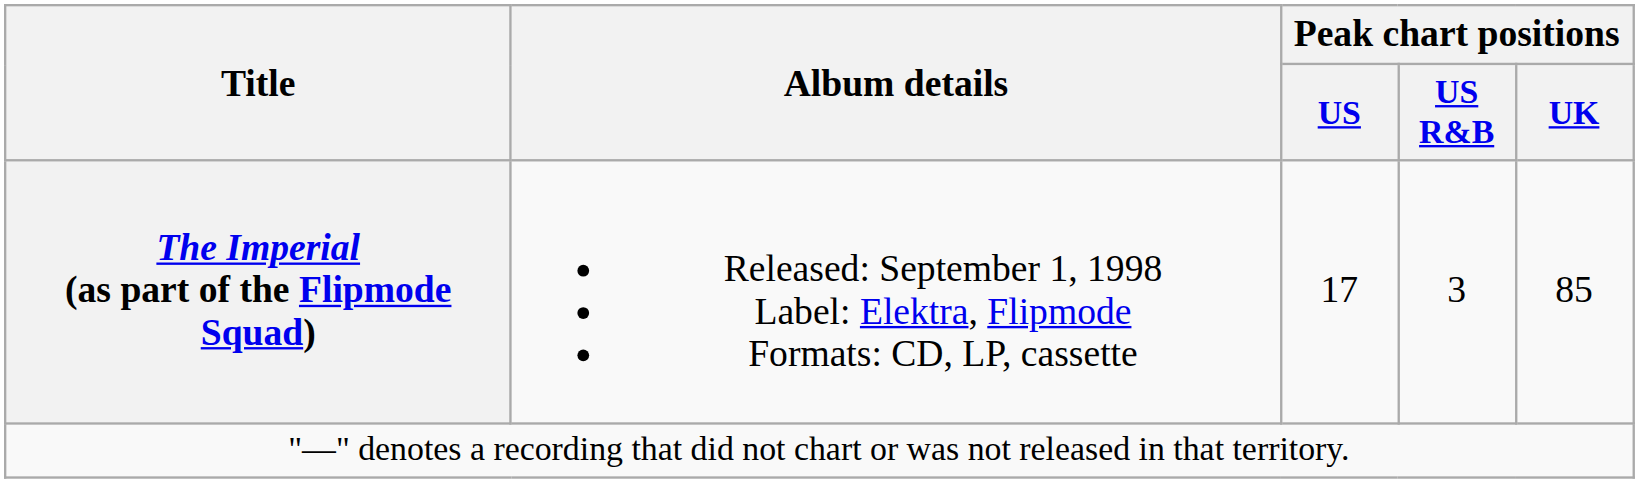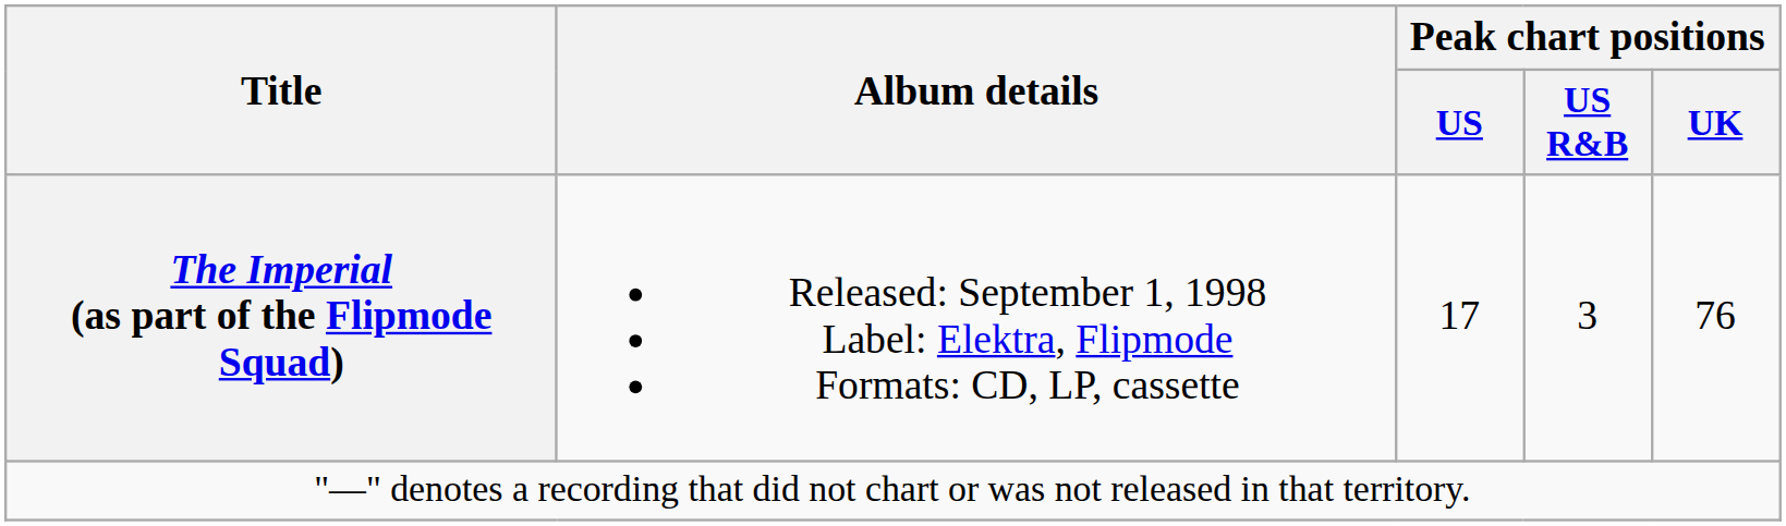The Imperial (as part of the Flipmode Squad) | Peak chart positions / UK: 85 -> 76
